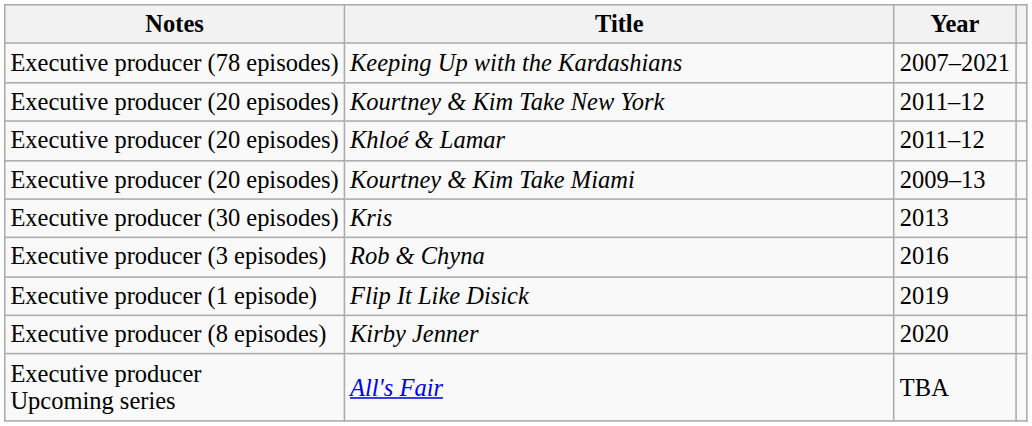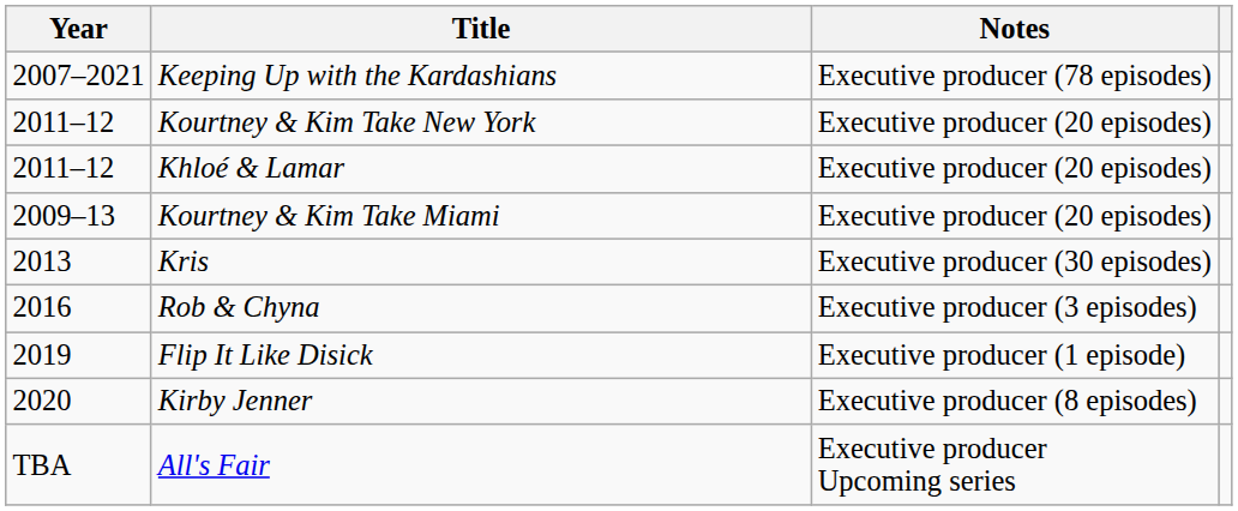columns swapped: Year <-> Notes
